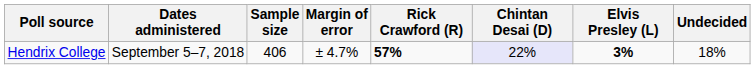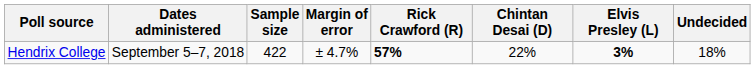Hendrix College | Sample size: 406 -> 422
Hendrix College | Chintan Desai (D): lavender background -> no background
